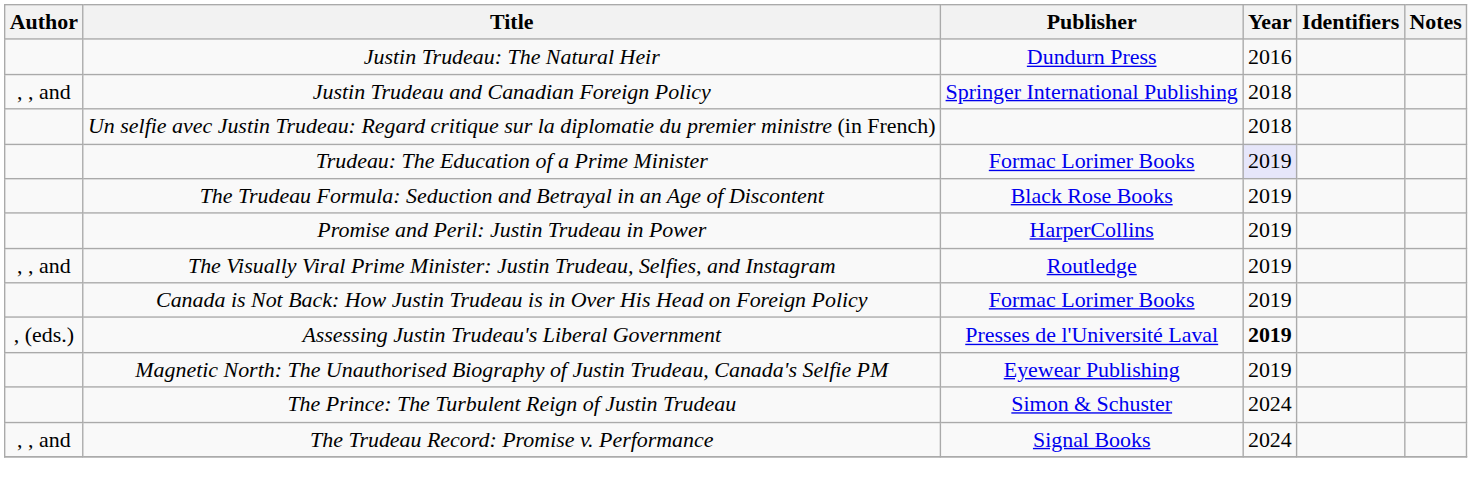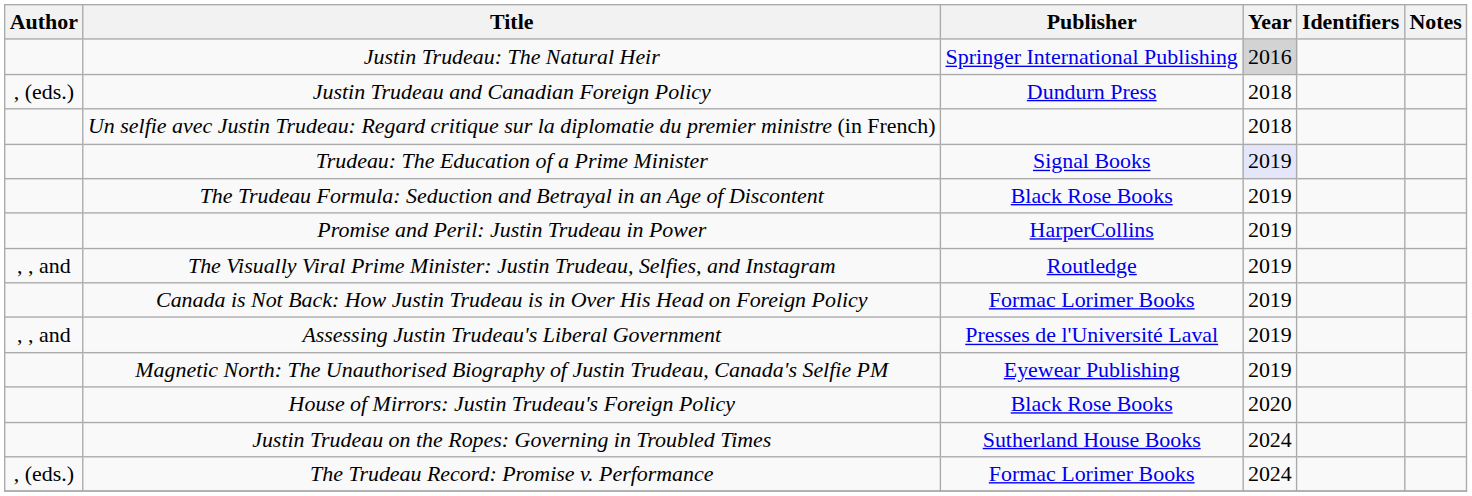Justin Trudeau: The Natural Heir | Publisher: Dundurn Press -> Springer International Publishing
Justin Trudeau: The Natural Heir | Year: no background -> lightgrey background
Justin Trudeau and Canadian Foreign Policy | Author: , , and -> , (eds.)
Justin Trudeau and Canadian Foreign Policy | Publisher: Springer International Publishing -> Dundurn Press
Trudeau: The Education of a Prime Minister | Publisher: Formac Lorimer Books -> Signal Books
Assessing Justin Trudeau's Liberal Government | Author: , (eds.) -> , , and
Assessing Justin Trudeau's Liberal Government | Year: bold -> normal
+ row: House of Mirrors: Justin Trudeau's Foreign Policy | Black Rose Books | 2020
- row: The Prince: The Turbulent Reign of Justin Trudeau | Simon & Schuster | 2024
+ row: Justin Trudeau on the Ropes: Governing in Troubled Times | Sutherland House Books | 2024
The Trudeau Record: Promise v. Performance | Author: , , and -> , (eds.)
The Trudeau Record: Promise v. Performance | Publisher: Signal Books -> Formac Lorimer Books
